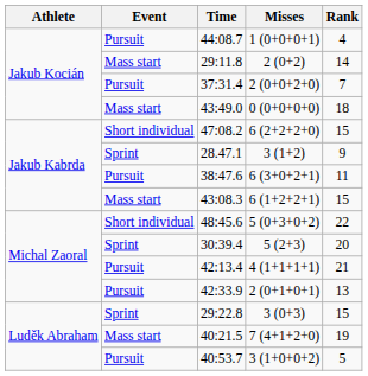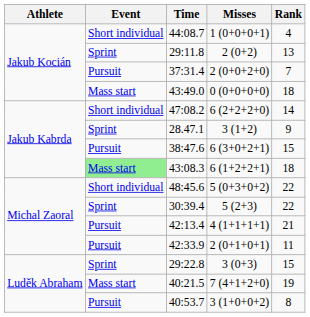44:08.7 | Event: Pursuit -> Short individual
29:11.8 | Event: Mass start -> Sprint
29:11.8 | Rank: 14 -> 13
47:08.2 | Rank: 15 -> 14
38:47.6 | Rank: 11 -> 15
43:08.3 | Event: no background -> lightgreen background
43:08.3 | Rank: 15 -> 18
30:39.4 | Rank: 20 -> 22
42:33.9 | Rank: 13 -> 11
40:53.7 | Rank: 5 -> 8
